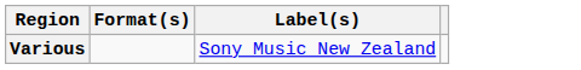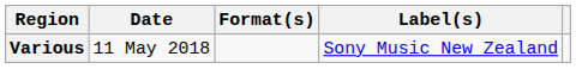+ column: Date | 11 May 2018
